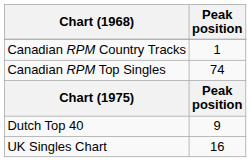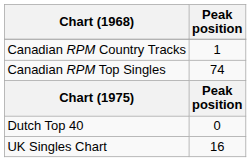Dutch Top 40 | Peak position: 9 -> 0
